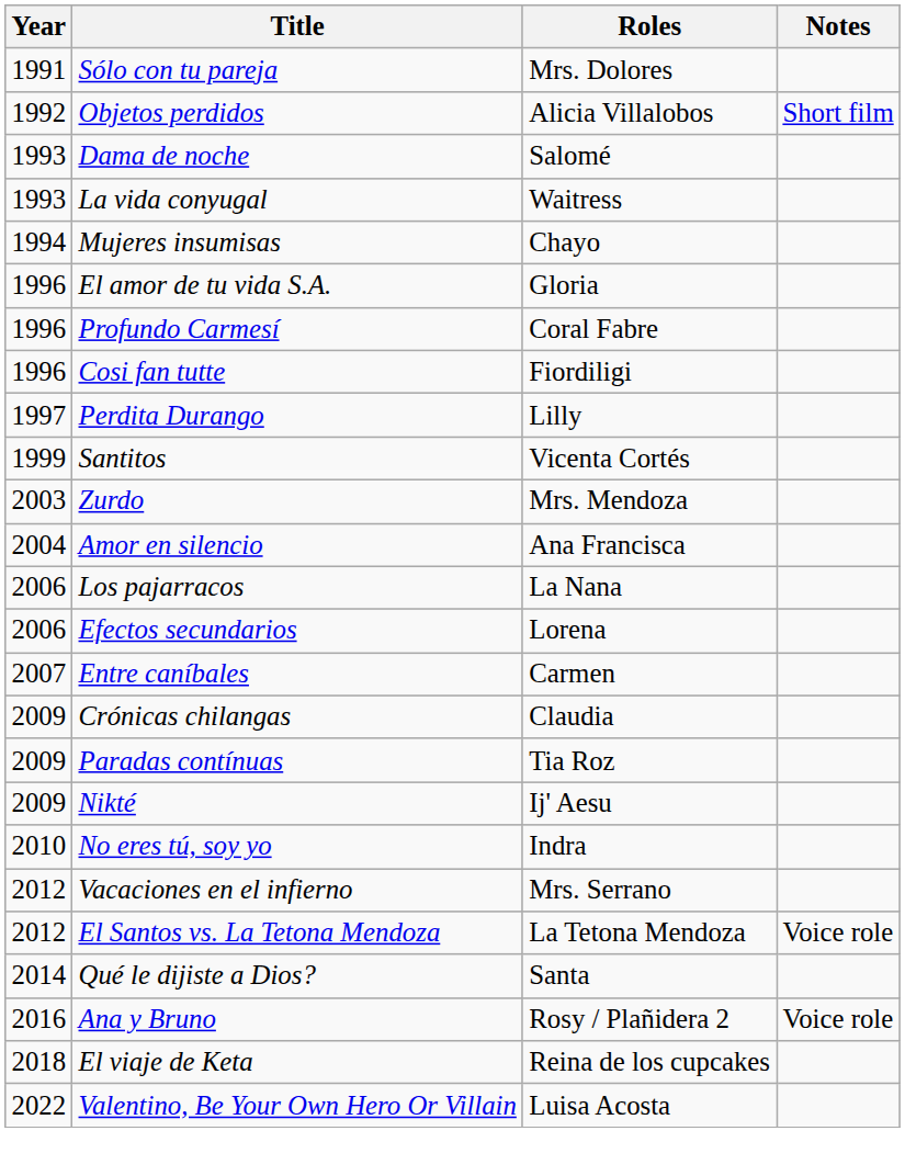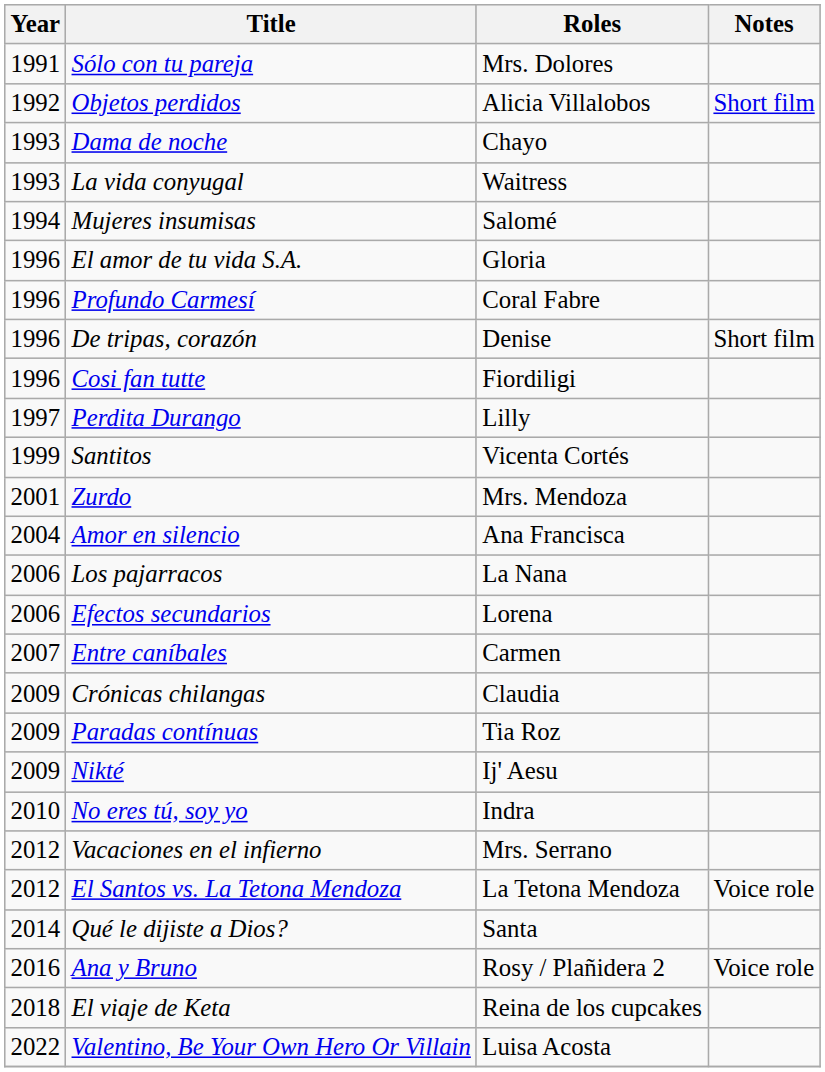Dama de noche | Roles: Salomé -> Chayo
Mujeres insumisas | Roles: Chayo -> Salomé
+ row: 1996 | De tripas, corazón | Denise | Short film
Zurdo | Year: 2003 -> 2001
